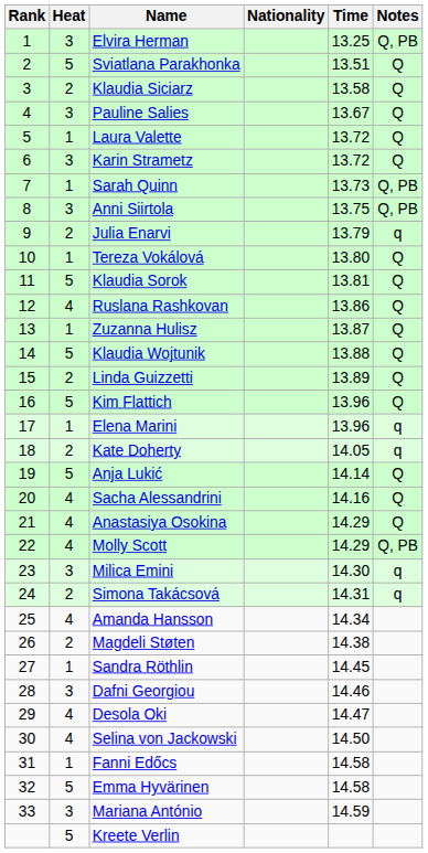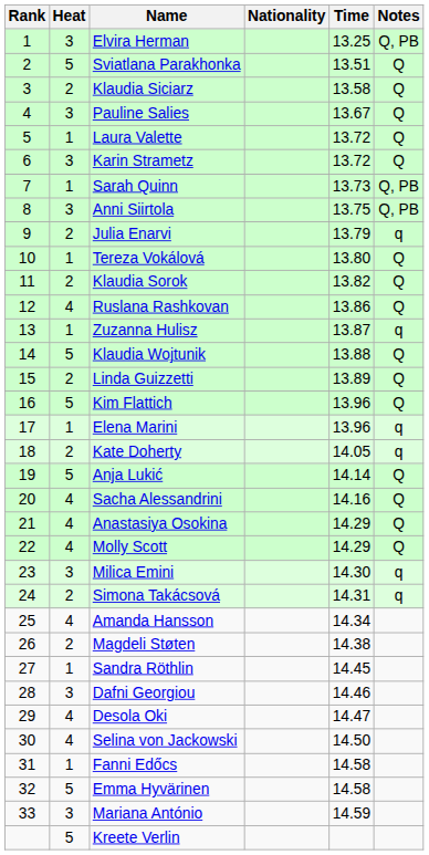Klaudia Sorok | Heat: 5 -> 2
Klaudia Sorok | Time: 13.81 -> 13.82
Zuzanna Hulisz | Notes: Q -> q
Molly Scott | Notes: Q, PB -> Q
